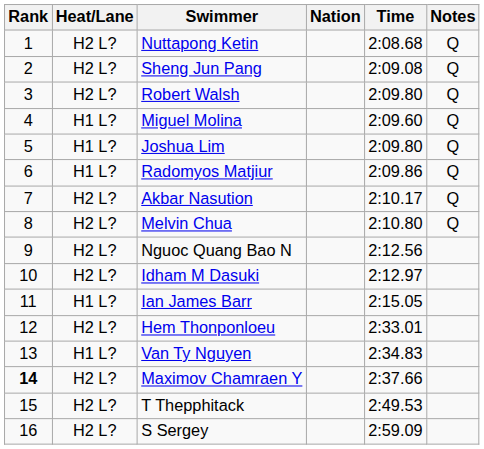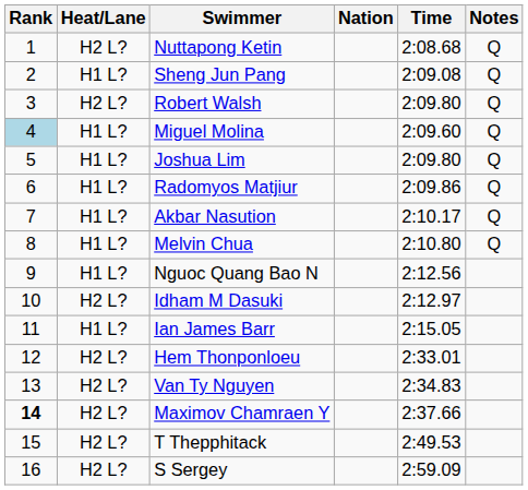Sheng Jun Pang | Heat/Lane: H2 L? -> H1 L?
Miguel Molina | Rank: no background -> lightblue background
Akbar Nasution | Heat/Lane: H2 L? -> H1 L?
Melvin Chua | Heat/Lane: H2 L? -> H1 L?
Nguoc Quang Bao N | Heat/Lane: H2 L? -> H1 L?
Van Ty Nguyen | Heat/Lane: H1 L? -> H2 L?
